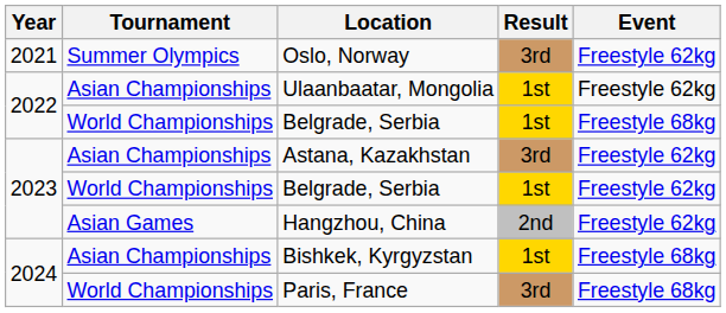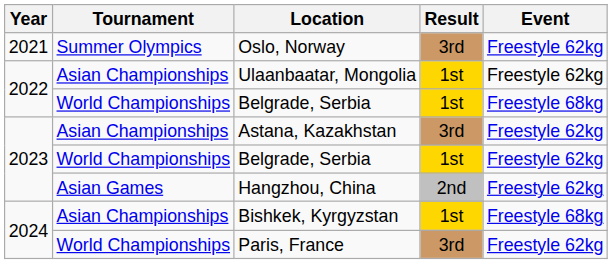Paris, France | Event: Freestyle 68kg -> Freestyle 62kg
